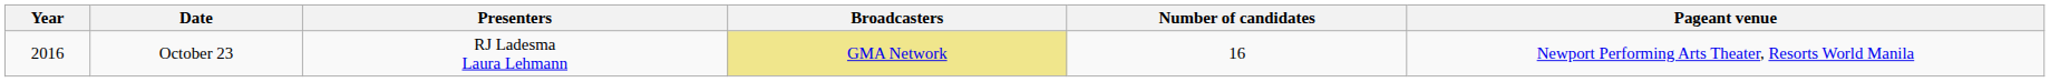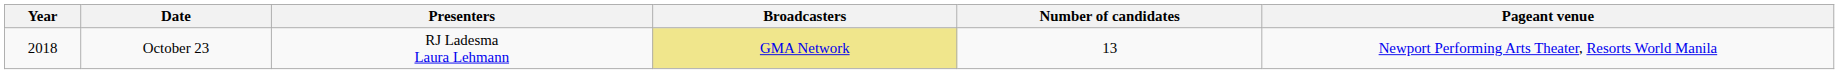October 23 | Year: 2016 -> 2018
October 23 | Number of candidates: 16 -> 13
